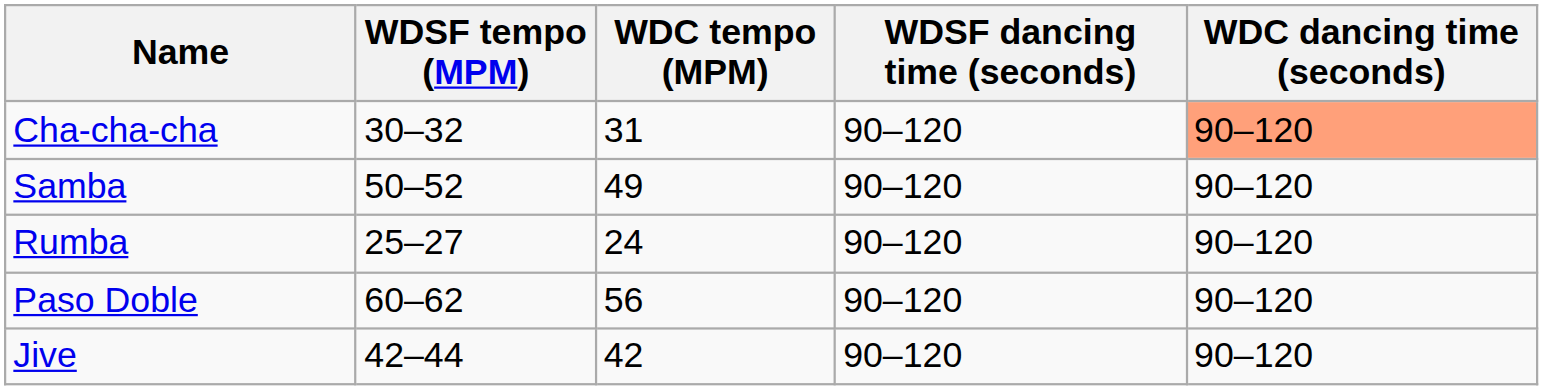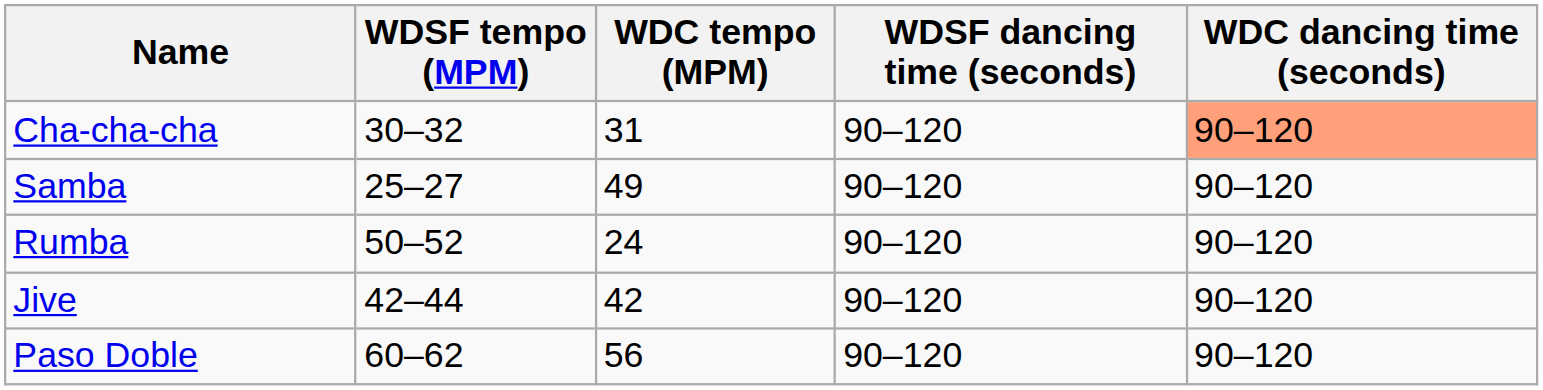Samba | WDSF tempo (MPM): 50–52 -> 25–27
Rumba | WDSF tempo (MPM): 25–27 -> 50–52
rows swapped: Paso Doble <-> Jive
